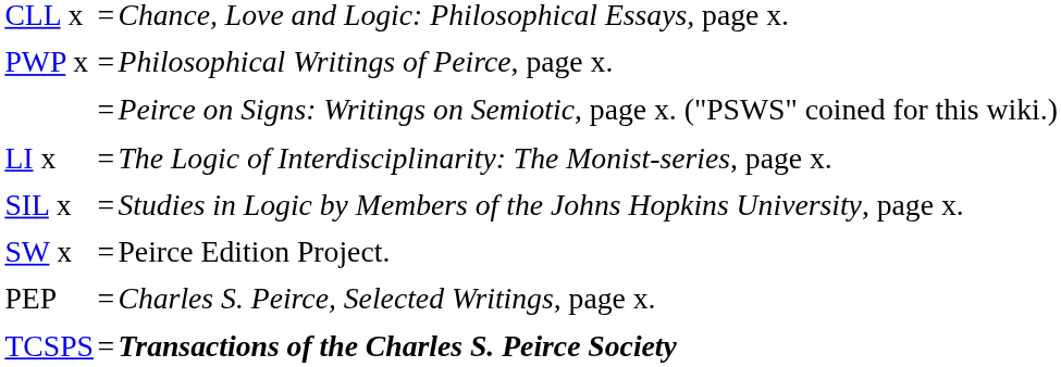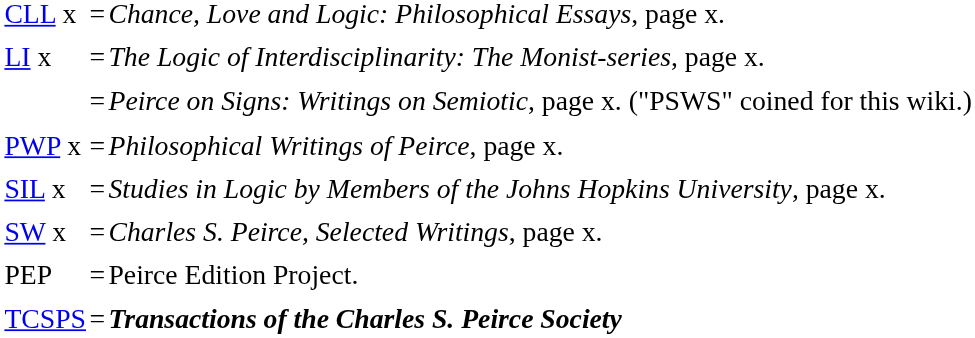rows swapped: LI x <-> PWP x
SW x | column 3: Peirce Edition Project. -> Charles S. Peirce, Selected Writings, page x.
PEP | column 3: Charles S. Peirce, Selected Writings, page x. -> Peirce Edition Project.
